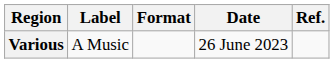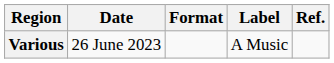columns swapped: Date <-> Label
